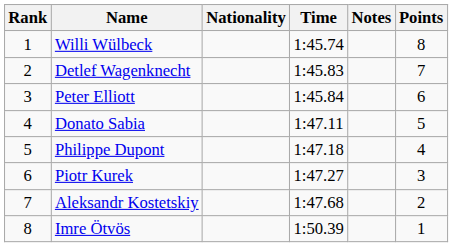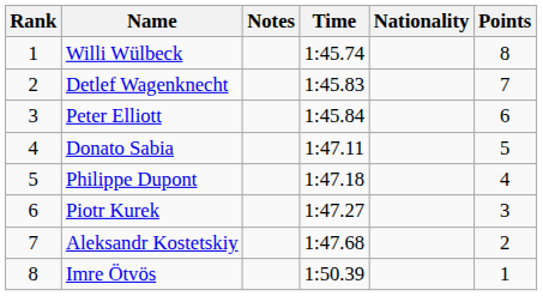columns swapped: Nationality <-> Notes
